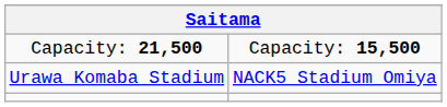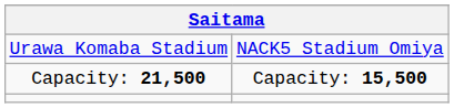rows swapped: Urawa Komaba Stadium <-> Capacity: 21,500
